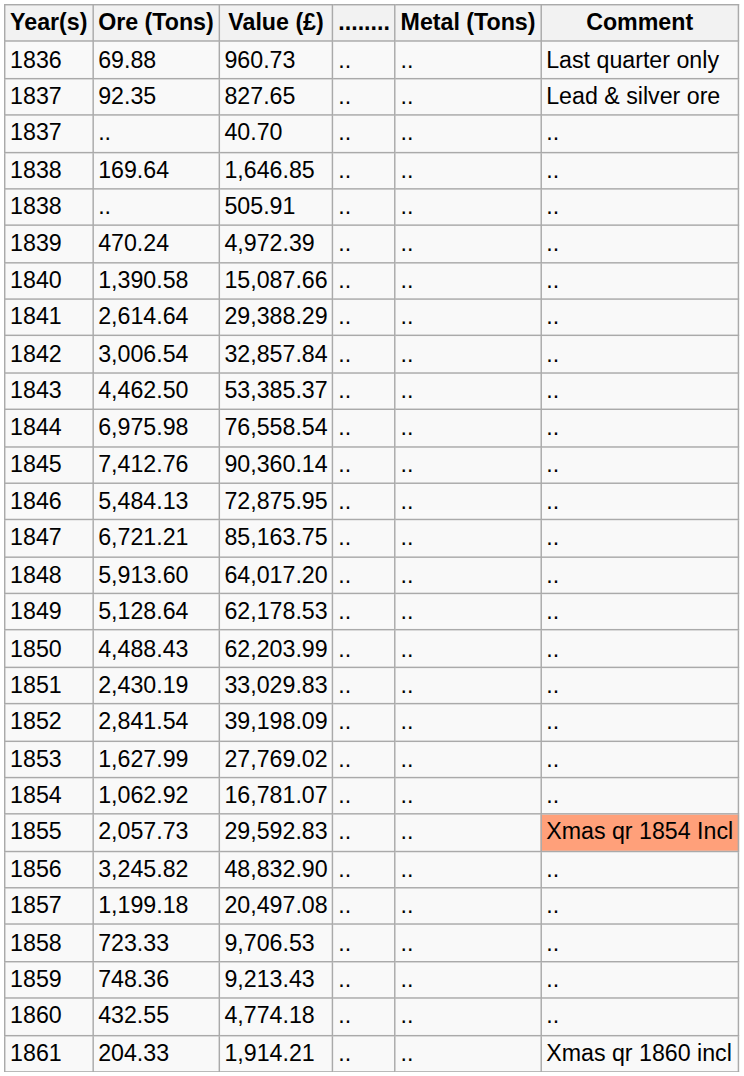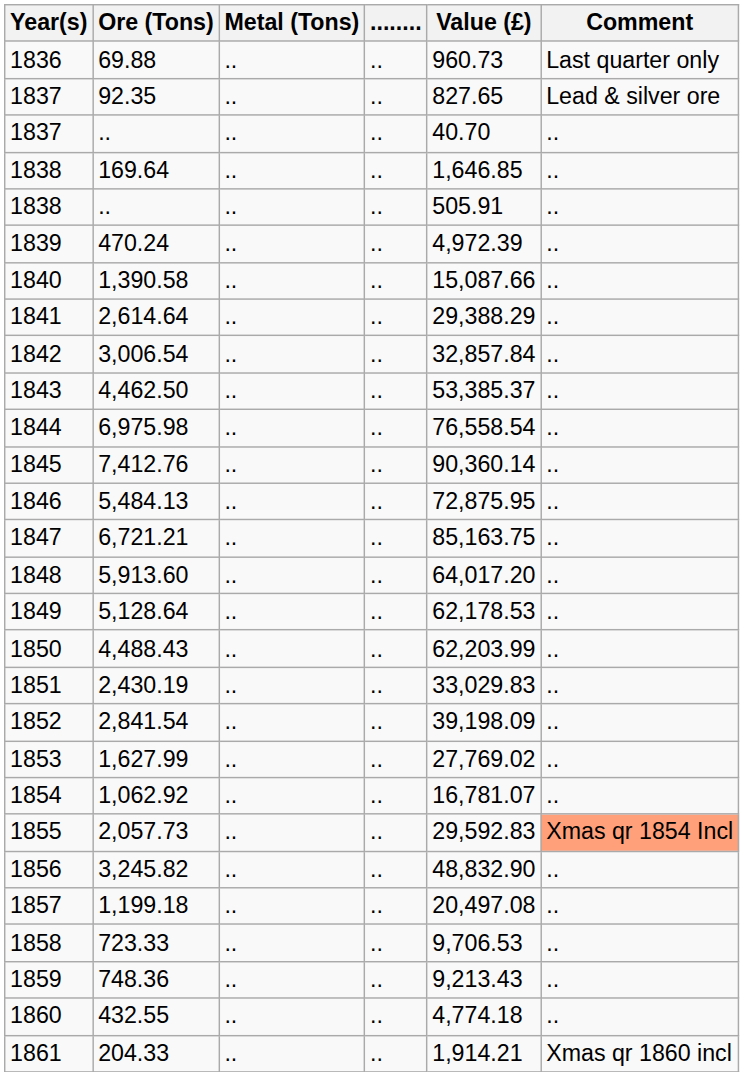columns swapped: Metal (Tons) <-> Value (£)
